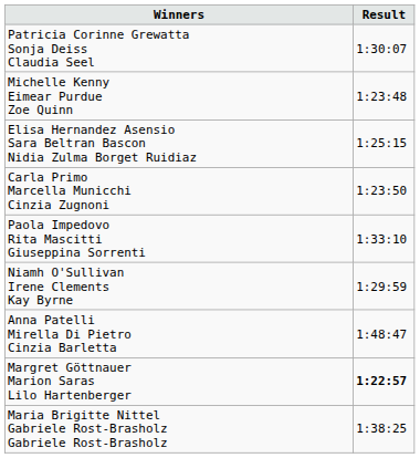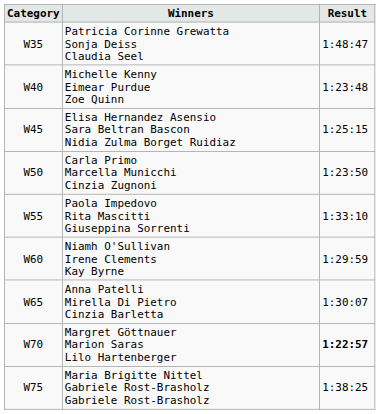+ column: Category | W35 | W40 | W45 | W50 | W55 | W60 | W65 | W70 | W75
Patricia Corinne Grewatta Sonja Deiss Claudia Seel | Result: 1:30:07 -> 1:48:47
Anna Patelli Mirella Di Pietro Cinzia Barletta | Result: 1:48:47 -> 1:30:07
